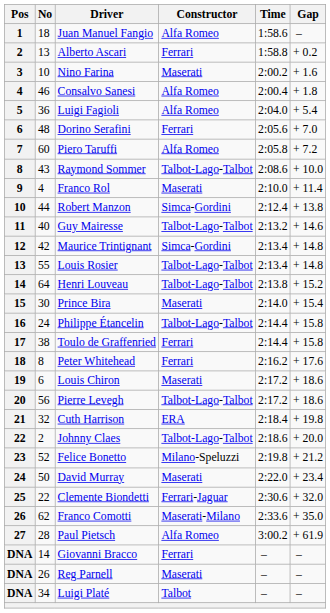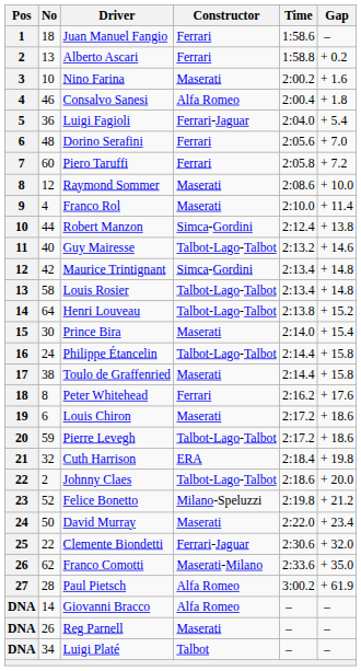Juan Manuel Fangio | Constructor: Alfa Romeo -> Ferrari
Luigi Fagioli | Constructor: Alfa Romeo -> Ferrari-Jaguar
Piero Taruffi | Constructor: Alfa Romeo -> Ferrari
Raymond Sommer | No: 43 -> 12
Raymond Sommer | Constructor: Talbot-Lago-Talbot -> Maserati
Louis Rosier | No: 55 -> 58
Toulo de Graffenried | Constructor: Ferrari -> Maserati
Pierre Levegh | No: 56 -> 59
Giovanni Bracco | Constructor: Ferrari -> Alfa Romeo
